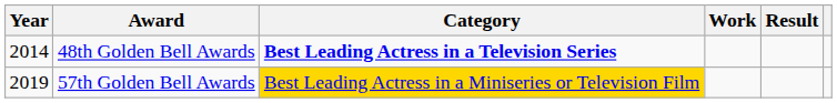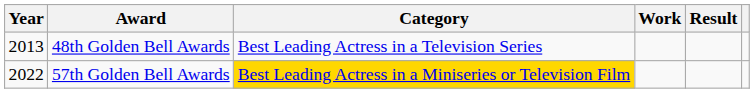48th Golden Bell Awards | Year: 2014 -> 2013
48th Golden Bell Awards | Category: bold -> normal
57th Golden Bell Awards | Year: 2019 -> 2022
